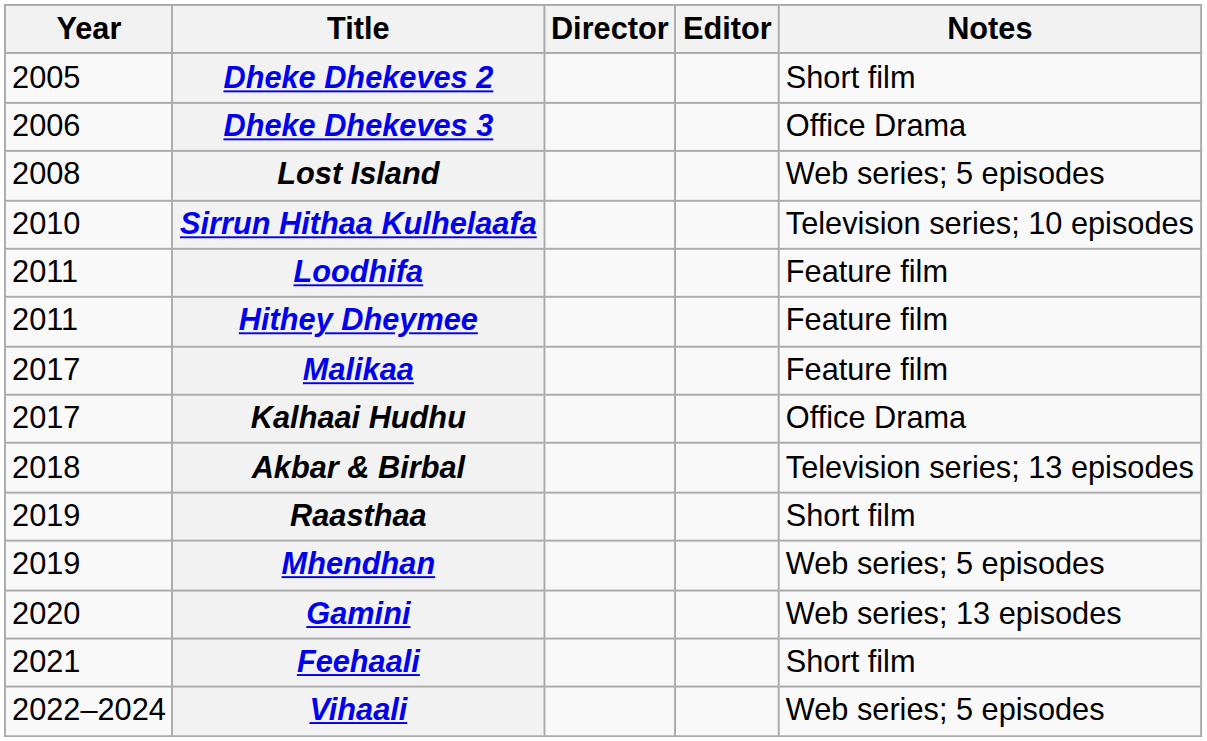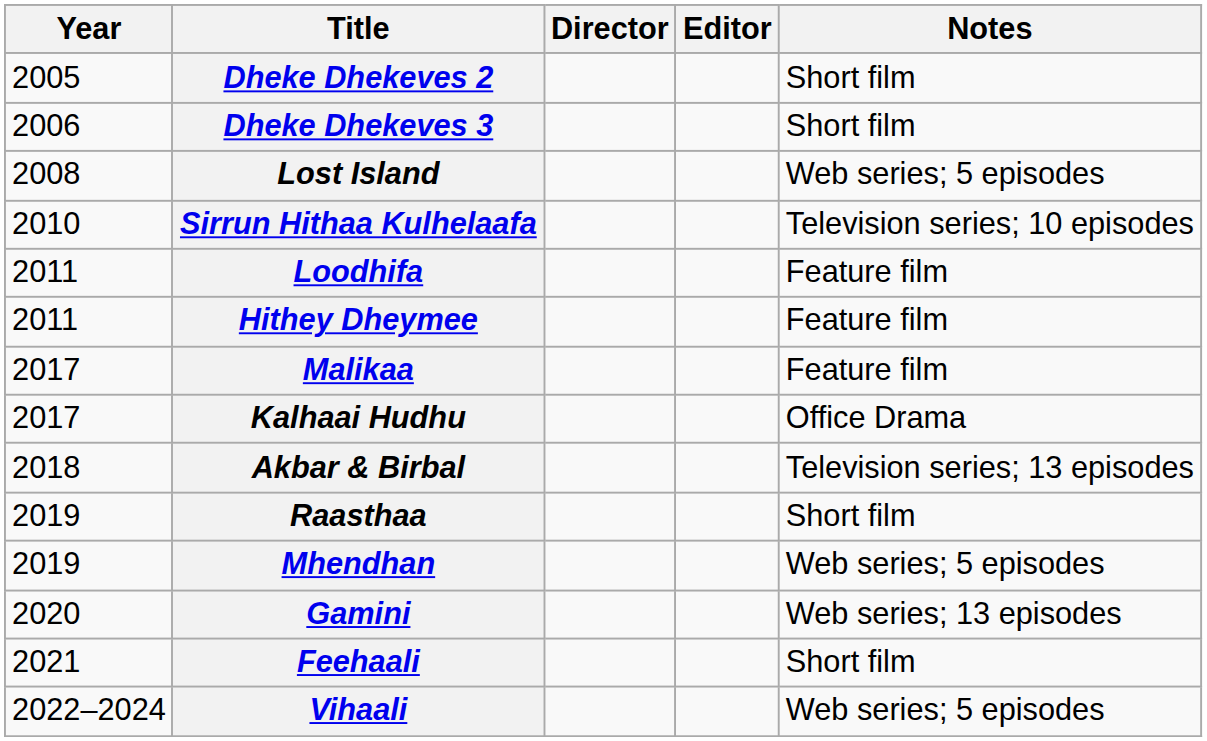Dheke Dhekeves 3 | Notes: Office Drama -> Short film
